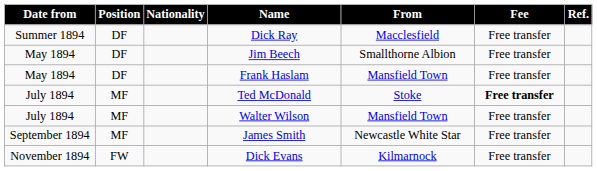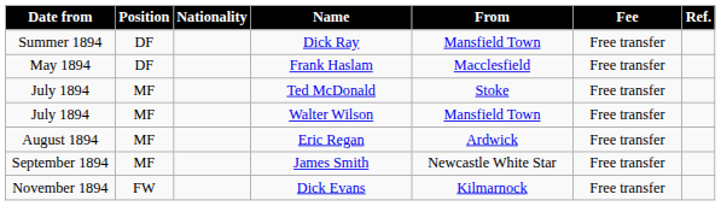Dick Ray | From: Macclesfield -> Mansfield Town
- row: May 1894 | DF | Jim Beech | Smallthorne Albion | Free transfer
Frank Haslam | From: Mansfield Town -> Macclesfield
Ted McDonald | Fee: bold -> normal
+ row: August 1894 | MF | Eric Regan | Ardwick | Free transfer
